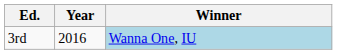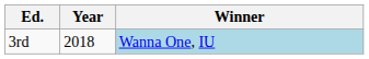3rd | Year: 2016 -> 2018
